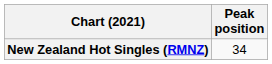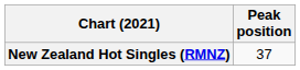New Zealand Hot Singles (RMNZ) | Peak position: 34 -> 37
